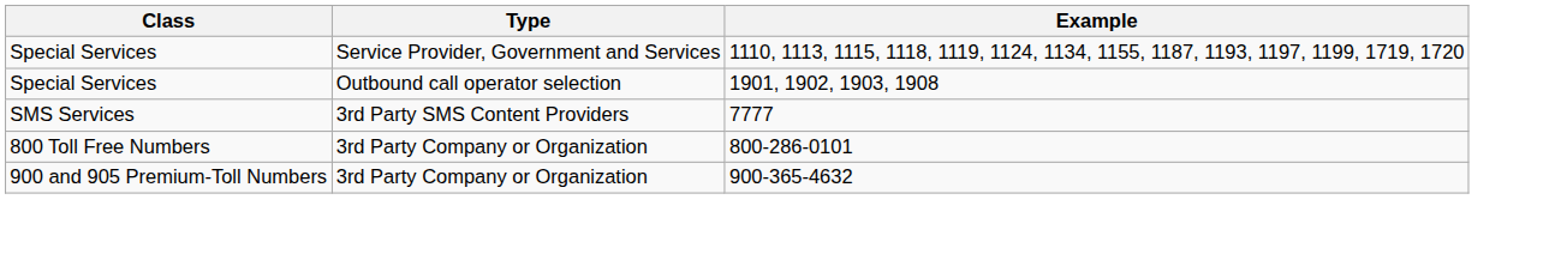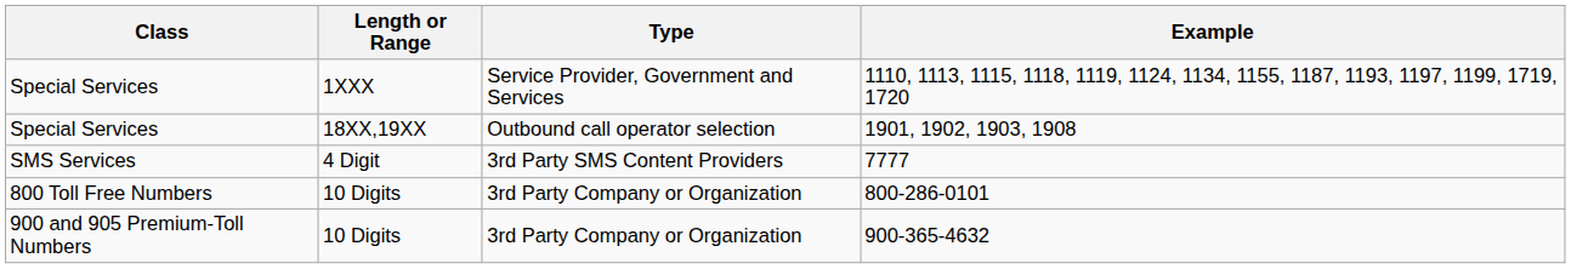+ column: Length or Range | 1XXX | 18XX,19XX | 4 Digit | 10 Digits | 10 Digits
